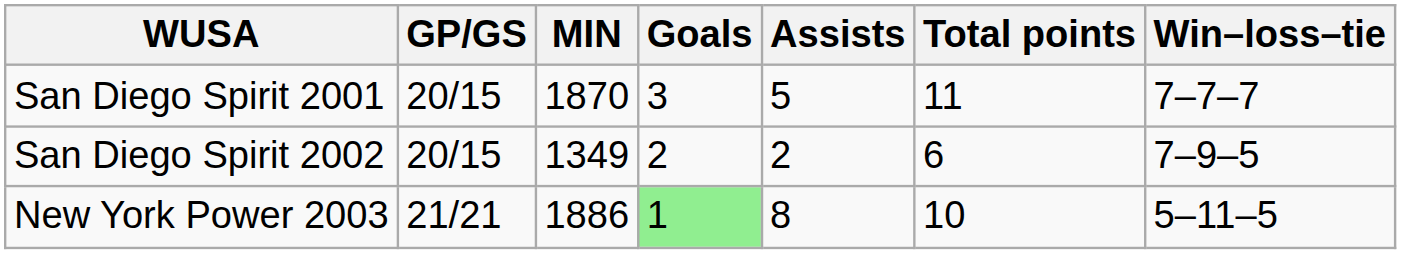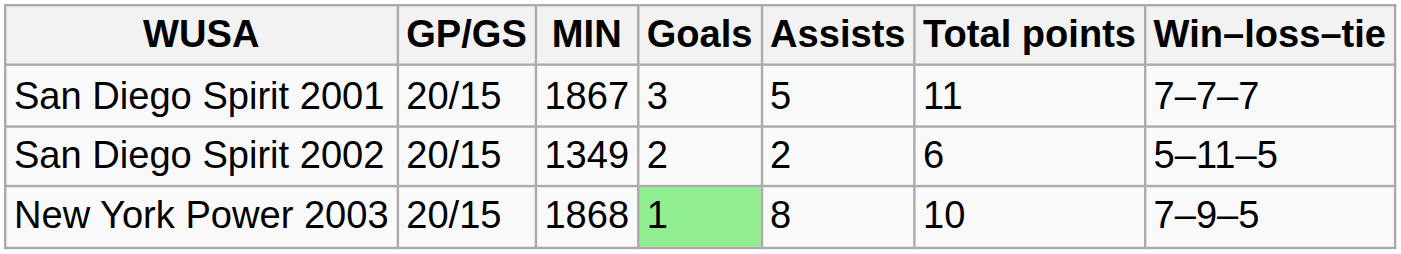San Diego Spirit 2001 | MIN: 1870 -> 1867
San Diego Spirit 2002 | Win–loss–tie: 7–9–5 -> 5–11–5
New York Power 2003 | GP/GS: 21/21 -> 20/15
New York Power 2003 | MIN: 1886 -> 1868
New York Power 2003 | Win–loss–tie: 5–11–5 -> 7–9–5
